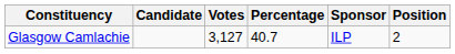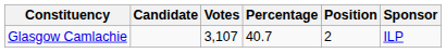columns swapped: Position <-> Sponsor
Glasgow Camlachie | Votes: 3,127 -> 3,107
